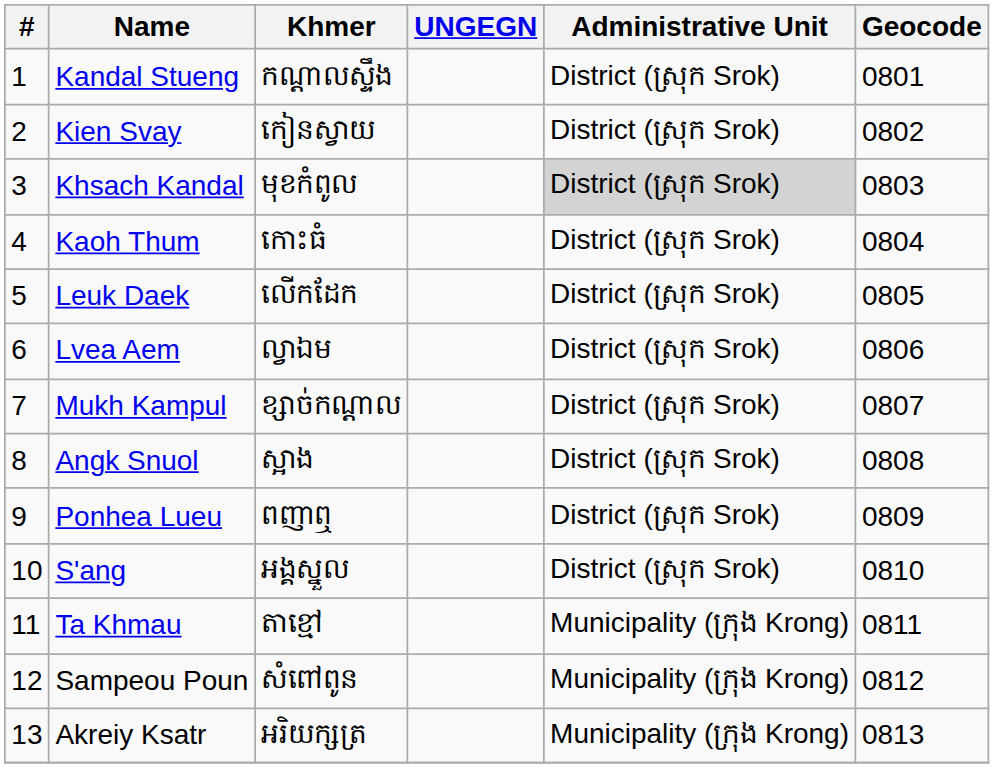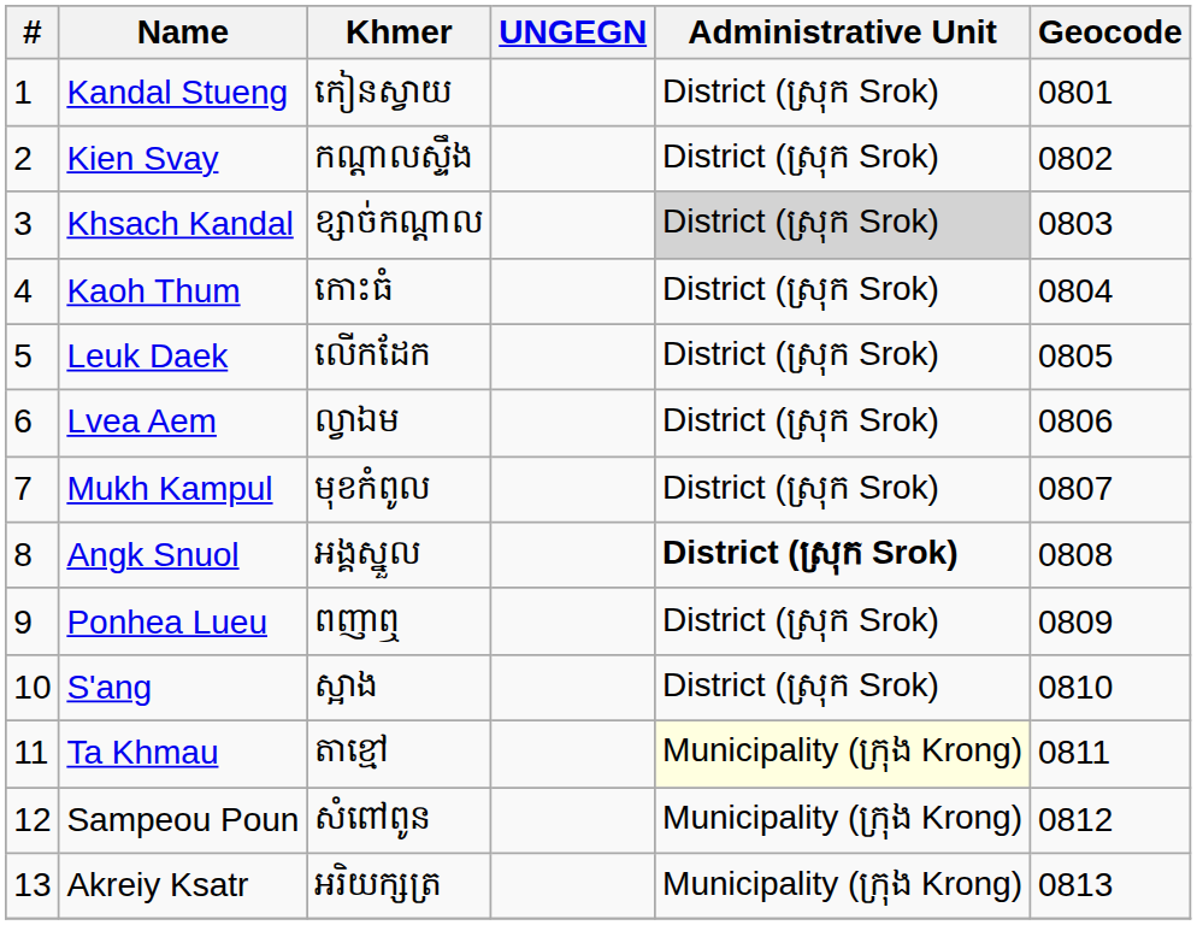Kandal Stueng | Khmer: កណ្ដាលស្ទឹង -> កៀនស្វាយ
Kien Svay | Khmer: កៀនស្វាយ -> កណ្ដាលស្ទឹង
Khsach Kandal | Khmer: មុខកំពូល -> ខ្សាច់កណ្ដាល
Mukh Kampul | Khmer: ខ្សាច់កណ្ដាល -> មុខកំពូល
Angk Snuol | Khmer: ស្អាង -> អង្គស្នួល
Angk Snuol | Administrative Unit: normal -> bold
S'ang | Khmer: អង្គស្នួល -> ស្អាង
Ta Khmau | Administrative Unit: no background -> lightyellow background
